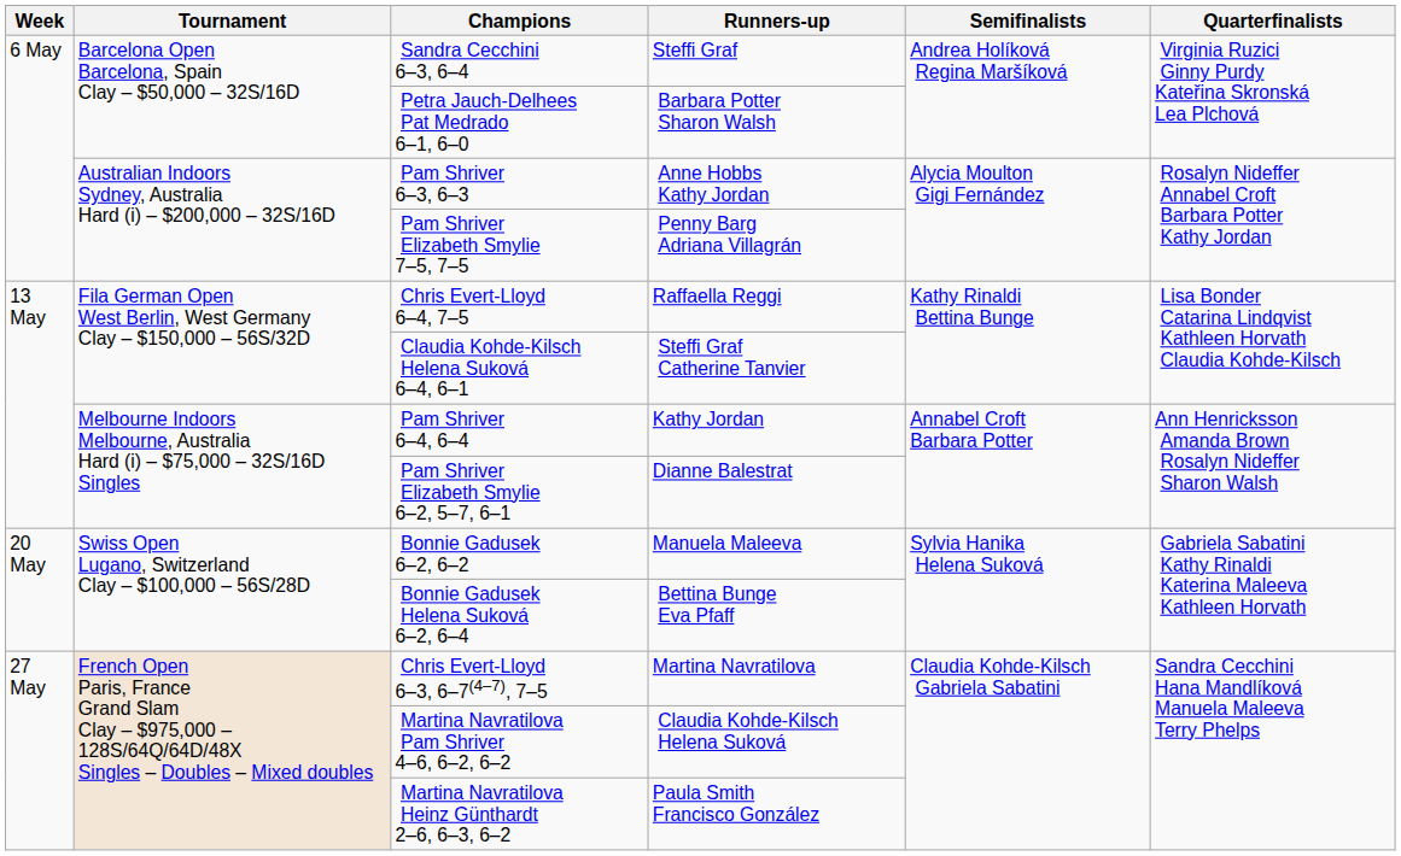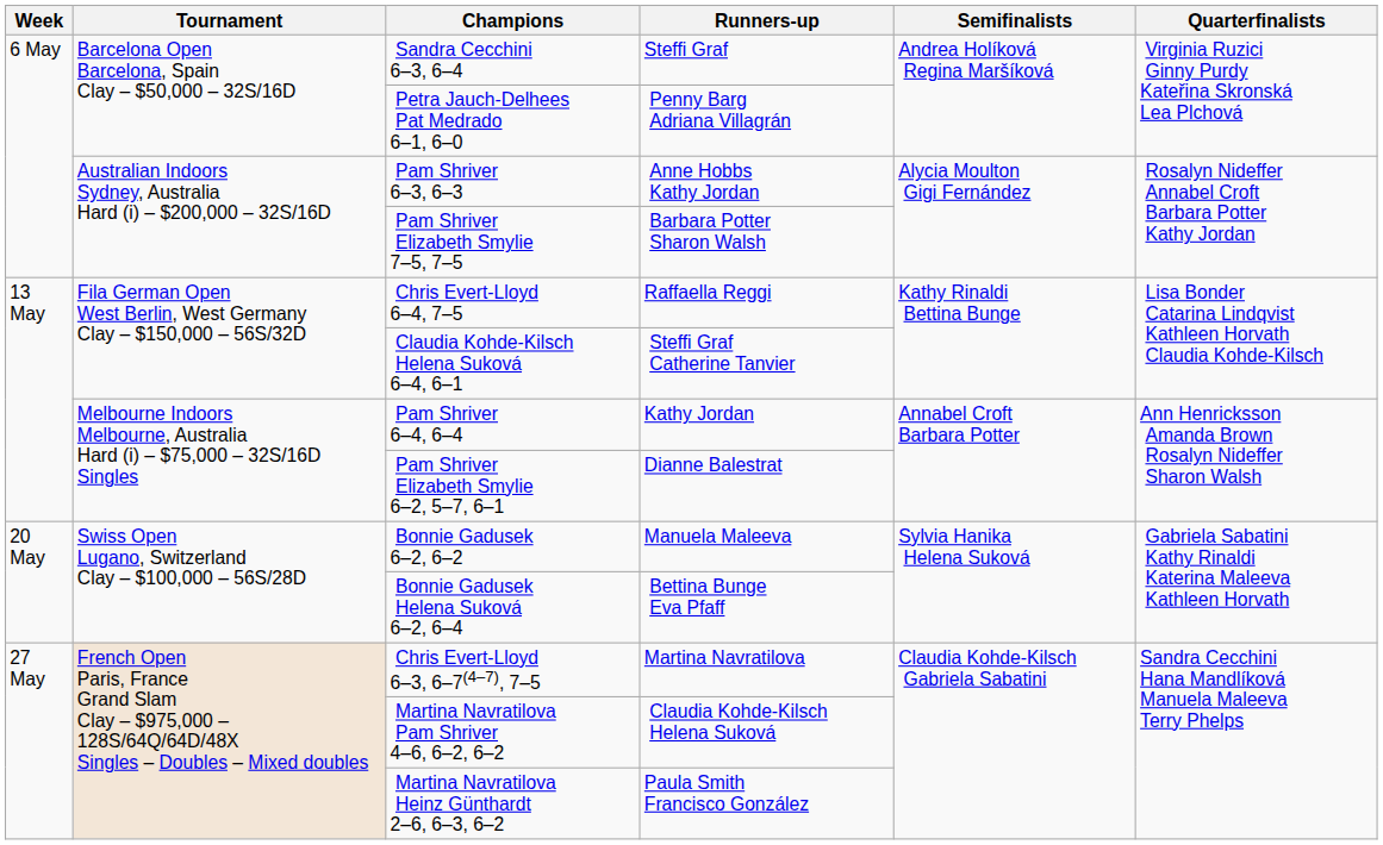Petra Jauch-Delhees Pat Medrado 6–1, 6–0 | Runners-up: Barbara Potter Sharon Walsh -> Penny Barg Adriana Villagrán
Pam Shriver Elizabeth Smylie 7–5, 7–5 | Runners-up: Penny Barg Adriana Villagrán -> Barbara Potter Sharon Walsh
